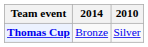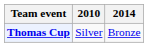columns swapped: 2010 <-> 2014
